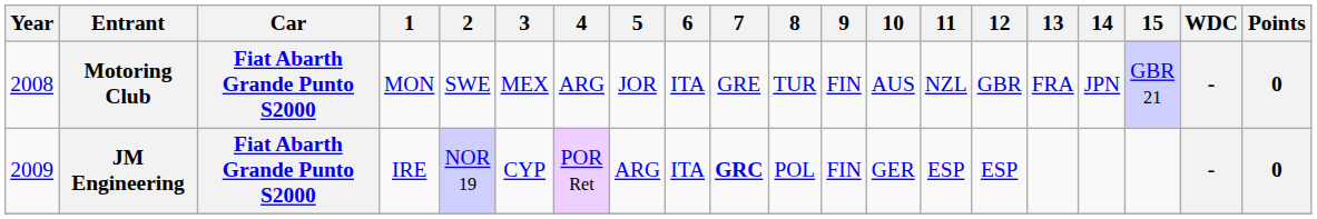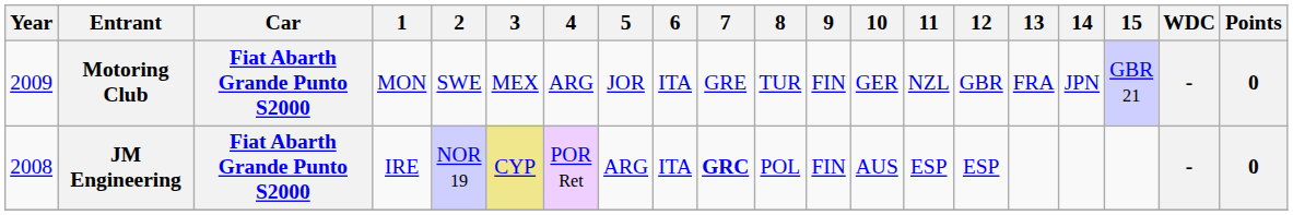Motoring Club | Year: 2008 -> 2009
Motoring Club | 10: AUS -> GER
JM Engineering | Year: 2009 -> 2008
JM Engineering | 3: no background -> khaki background
JM Engineering | 10: GER -> AUS
